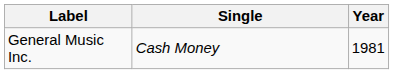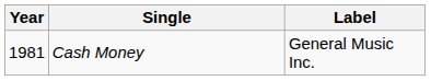columns swapped: Year <-> Label
